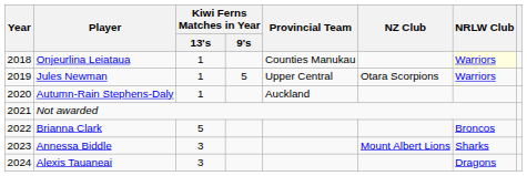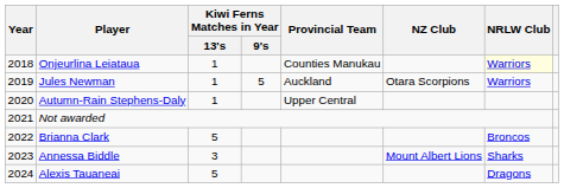Jules Newman | Provincial Team: Upper Central -> Auckland
Autumn-Rain Stephens-Daly | Provincial Team: Auckland -> Upper Central
Alexis Tauaneai | Kiwi Ferns Matches in Year / 13's: 3 -> 5
